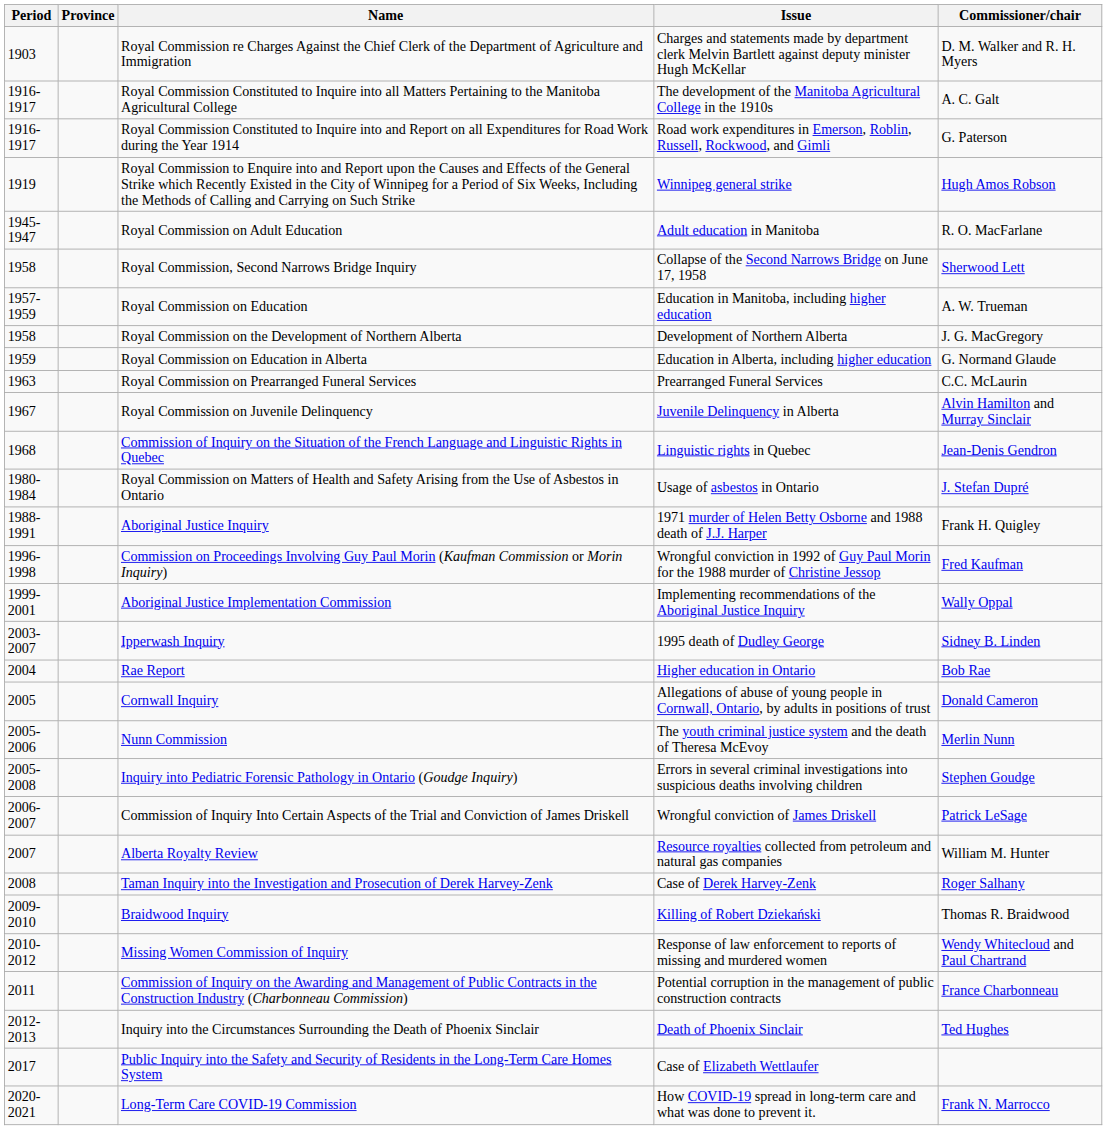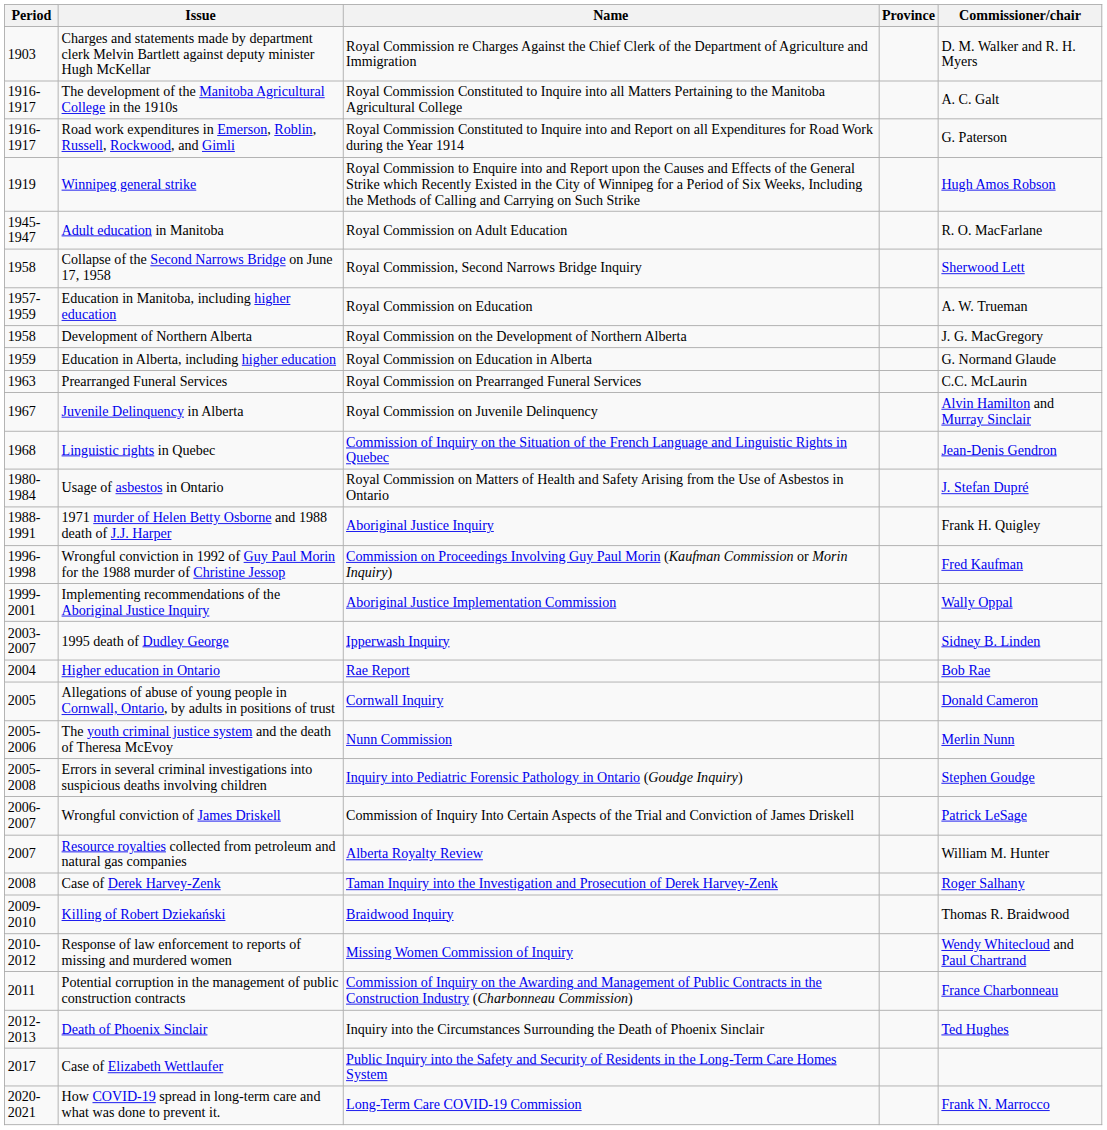columns swapped: Province <-> Issue
